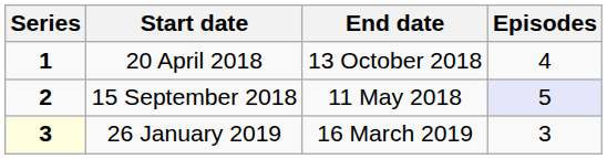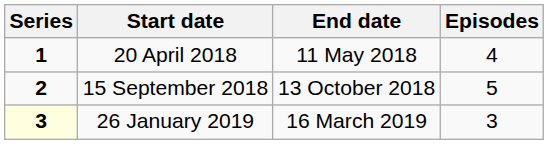20 April 2018 | End date: 13 October 2018 -> 11 May 2018
15 September 2018 | End date: 11 May 2018 -> 13 October 2018
15 September 2018 | Episodes: lavender background -> no background
